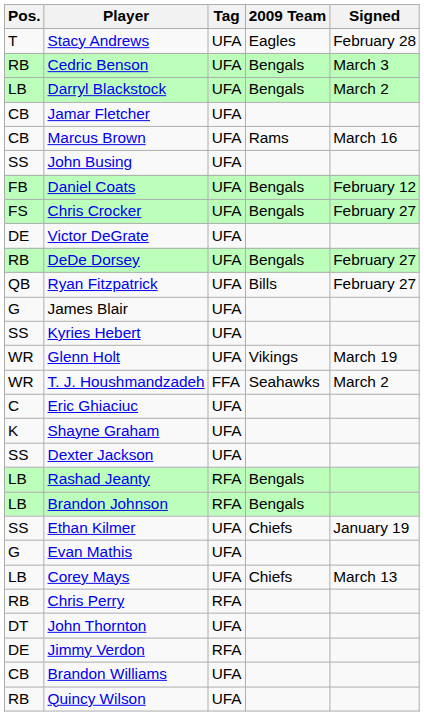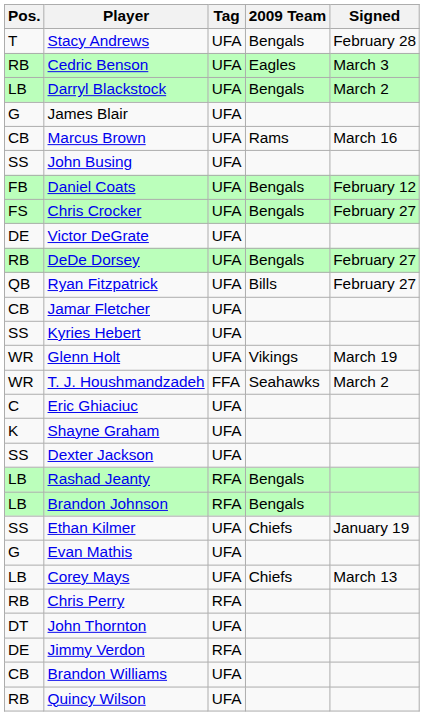Stacy Andrews | 2009 Team: Eagles -> Bengals
Cedric Benson | 2009 Team: Bengals -> Eagles
rows swapped: James Blair <-> Jamar Fletcher
